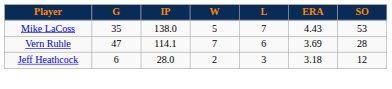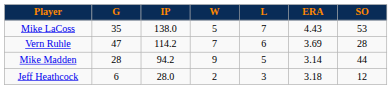Vern Ruhle | IP: 114.1 -> 114.2
+ row: Mike Madden | 28 | 94.2 | 9 | 5 | 3.14 | 44
